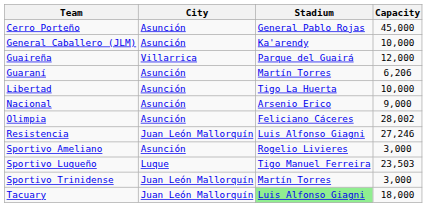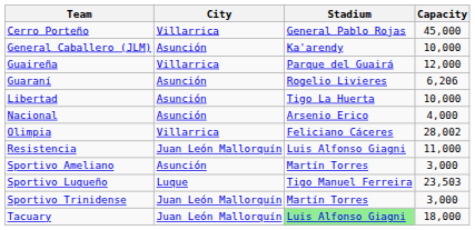Cerro Porteño | City: Asunción -> Villarrica
Guaraní | Stadium: Martín Torres -> Rogelio Livieres
Nacional | Capacity: 9,000 -> 4,000
Olimpia | City: Asunción -> Villarrica
Resistencia | Capacity: 27,246 -> 11,000
Sportivo Ameliano | Stadium: Rogelio Livieres -> Martín Torres
